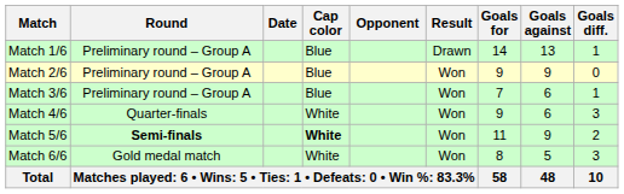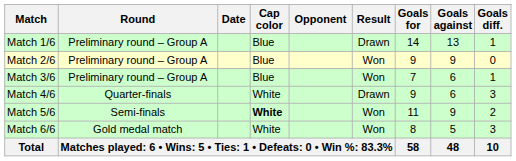Match 4/6 | Result: Won -> Drawn
Match 5/6 | Round: bold -> normal
